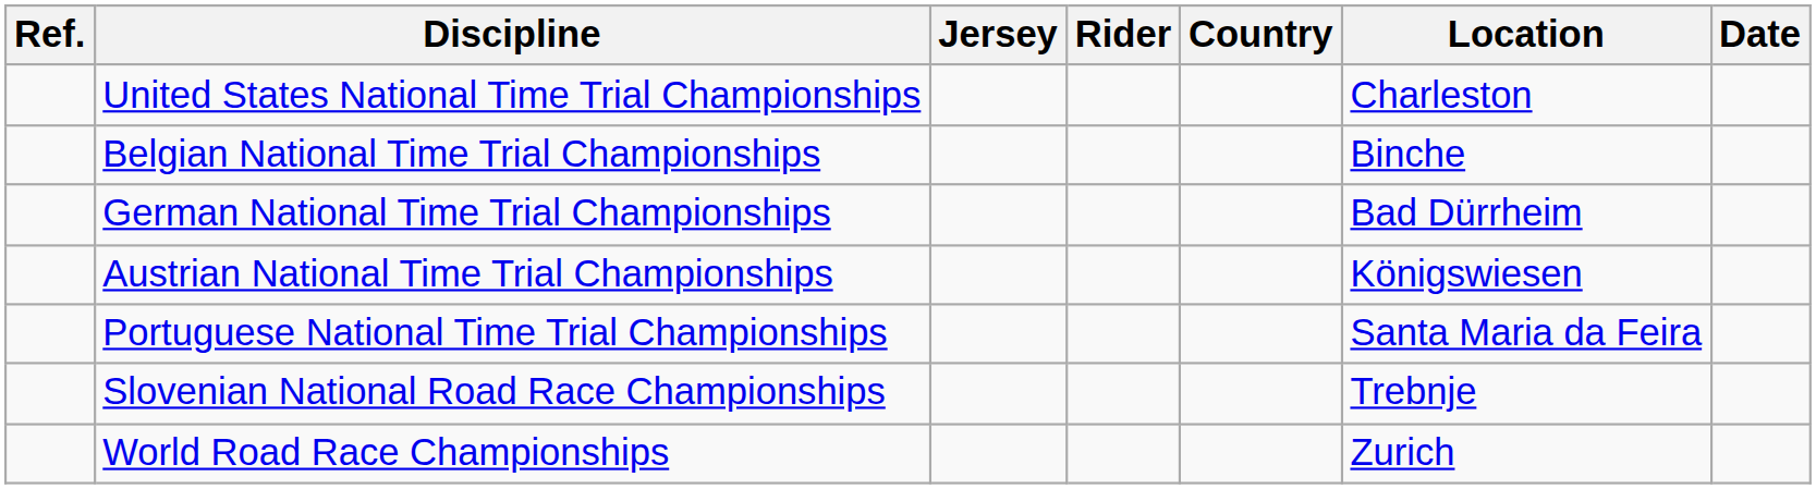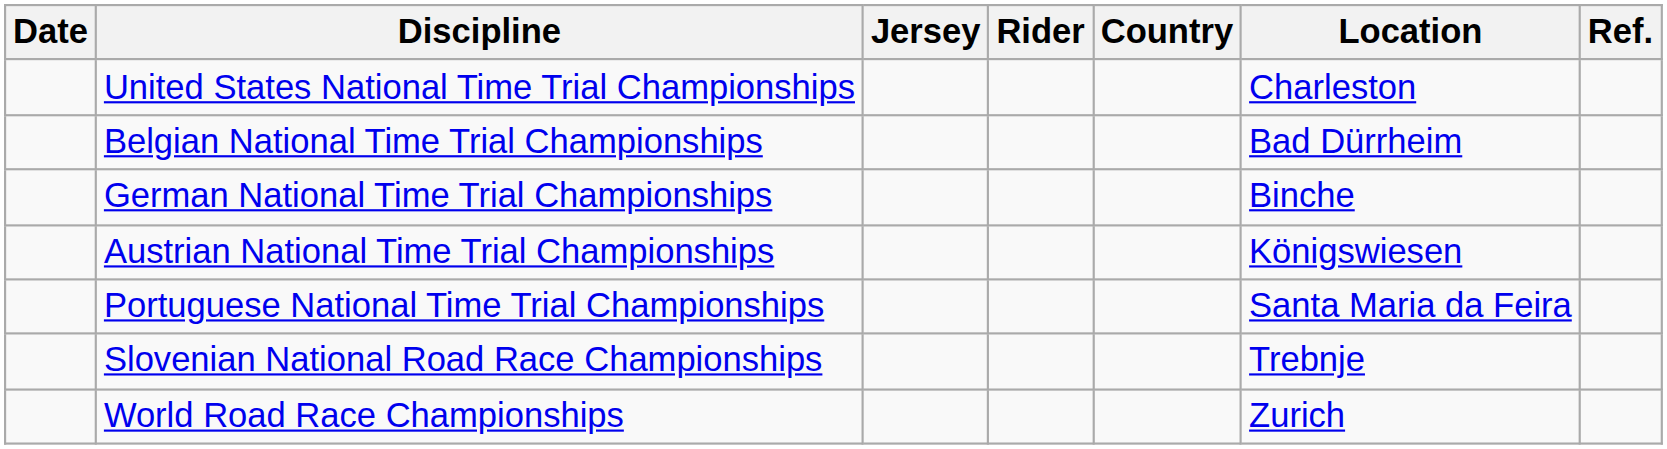columns swapped: Date <-> Ref.
Belgian National Time Trial Championships | Location: Binche -> Bad Dürrheim
German National Time Trial Championships | Location: Bad Dürrheim -> Binche
